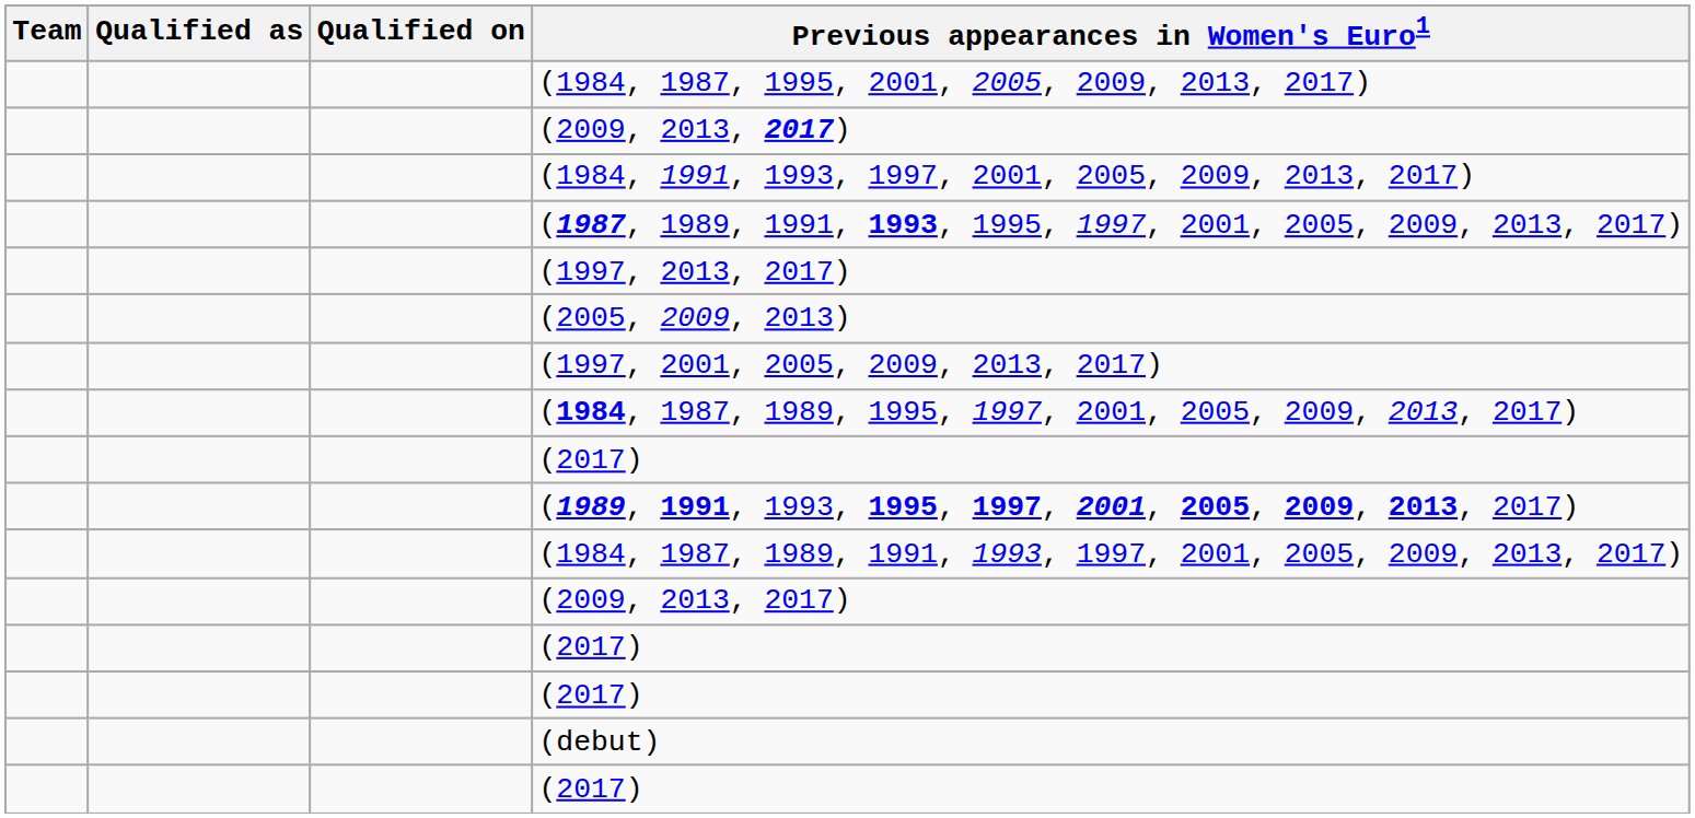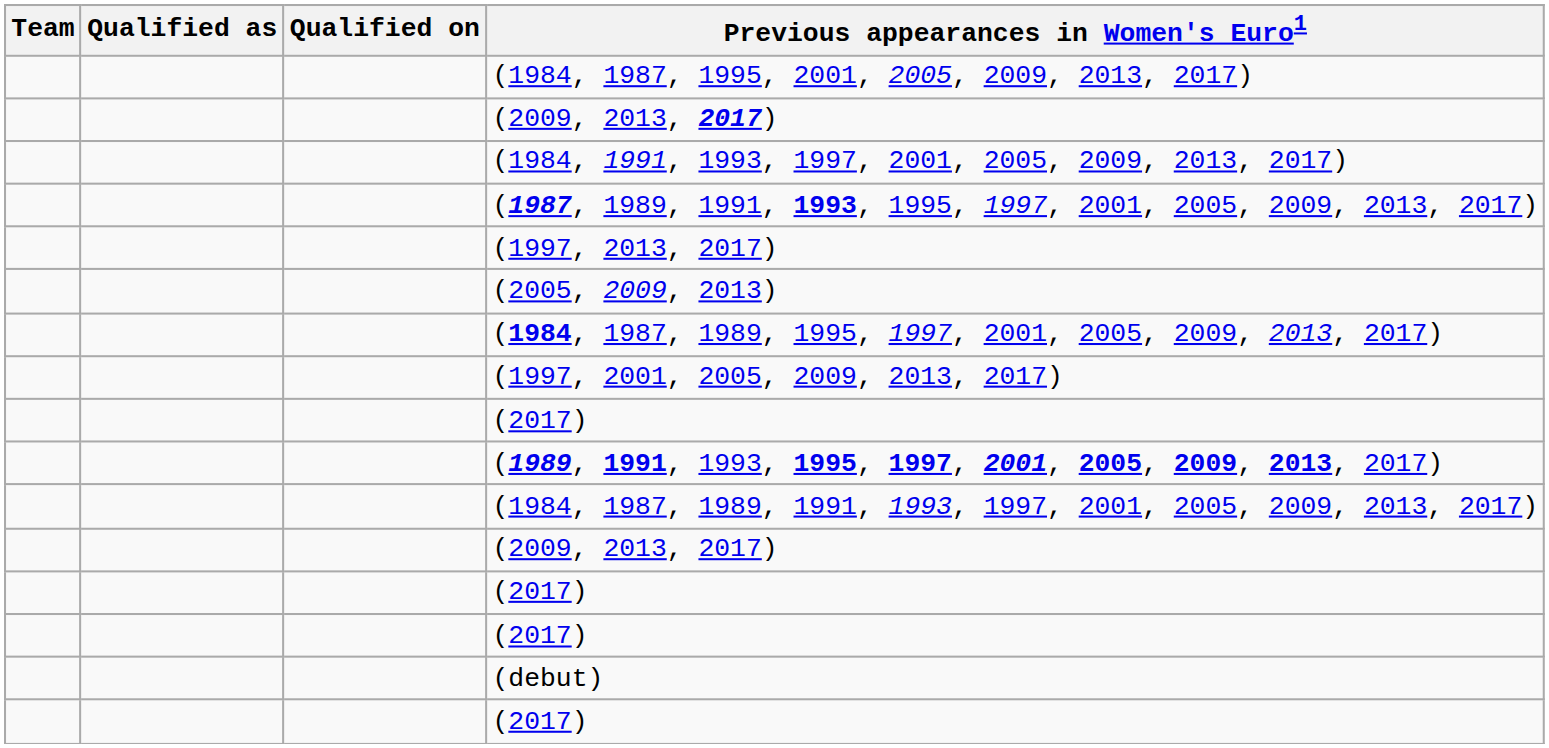rows swapped: (1984, 1987, 1989, 1995, 1997, 2001, 2005, 2009, 2013, 2017) <-> (1997, 2001, 2005, 2009, 2013, 2017)
